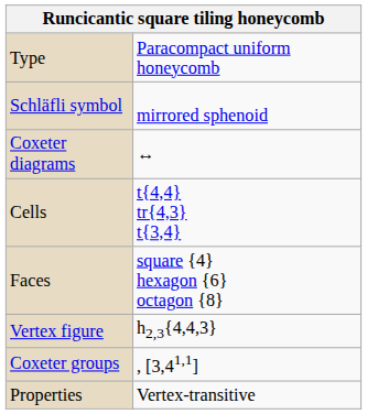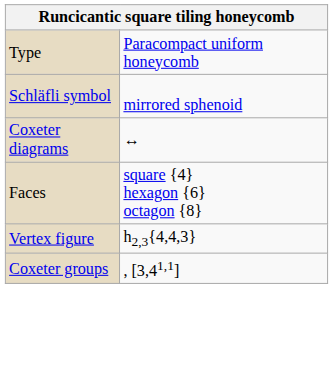- row: Cells | t{4,4} tr{4,3} t{3,4}
- row: Properties | Vertex-transitive
